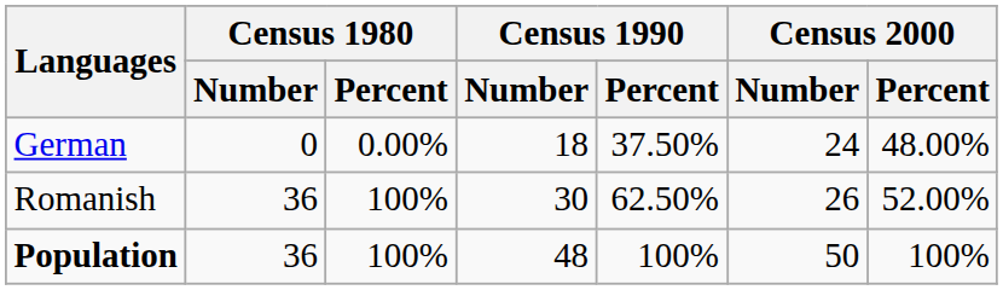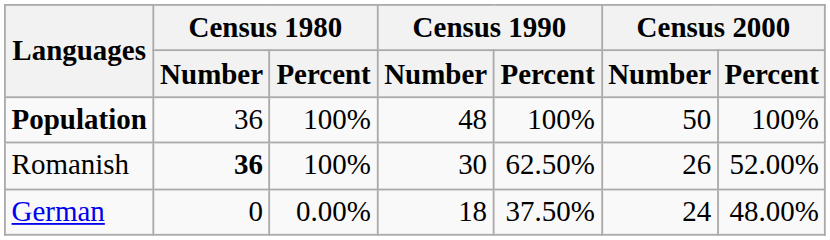rows swapped: German <-> Population
Romanish | Census 1980 / Number: normal -> bold
